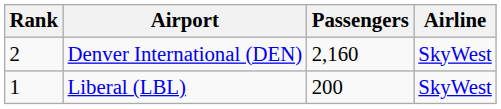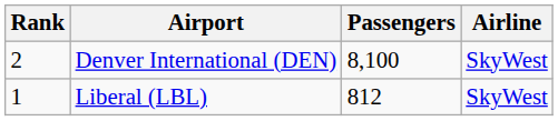Denver International (DEN) | Passengers: 2,160 -> 8,100
Liberal (LBL) | Passengers: 200 -> 812
